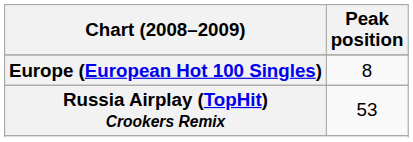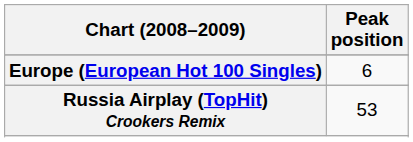Europe (European Hot 100 Singles) | Peak position: 8 -> 6
